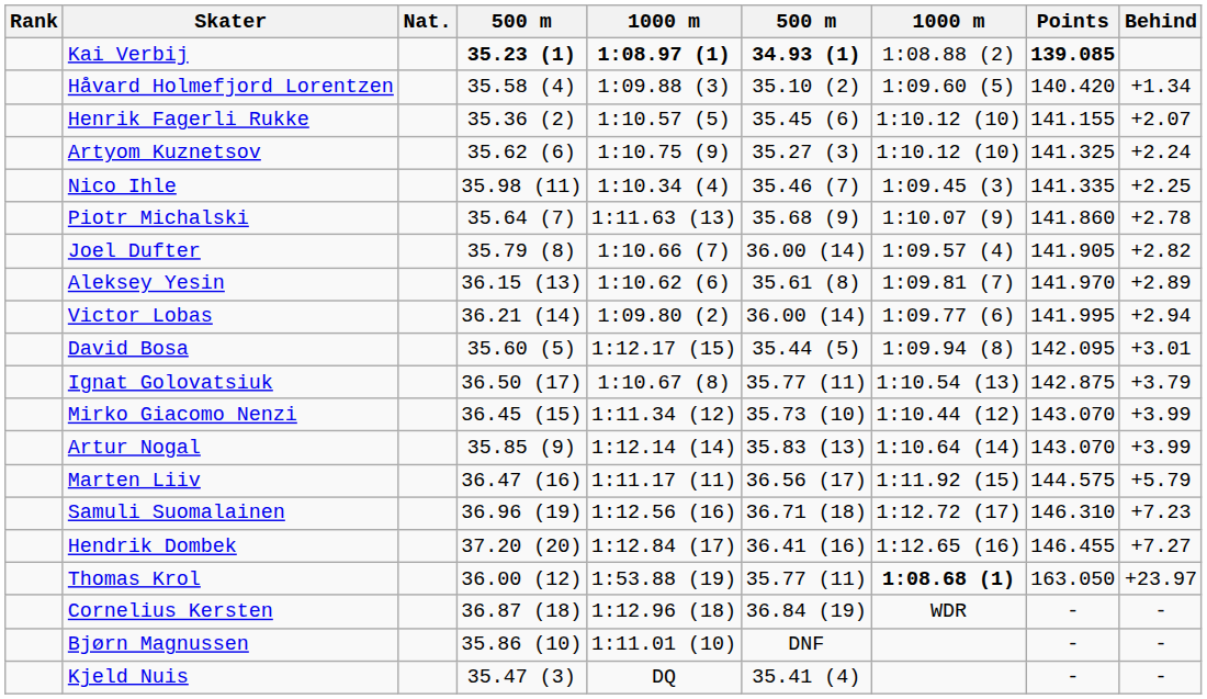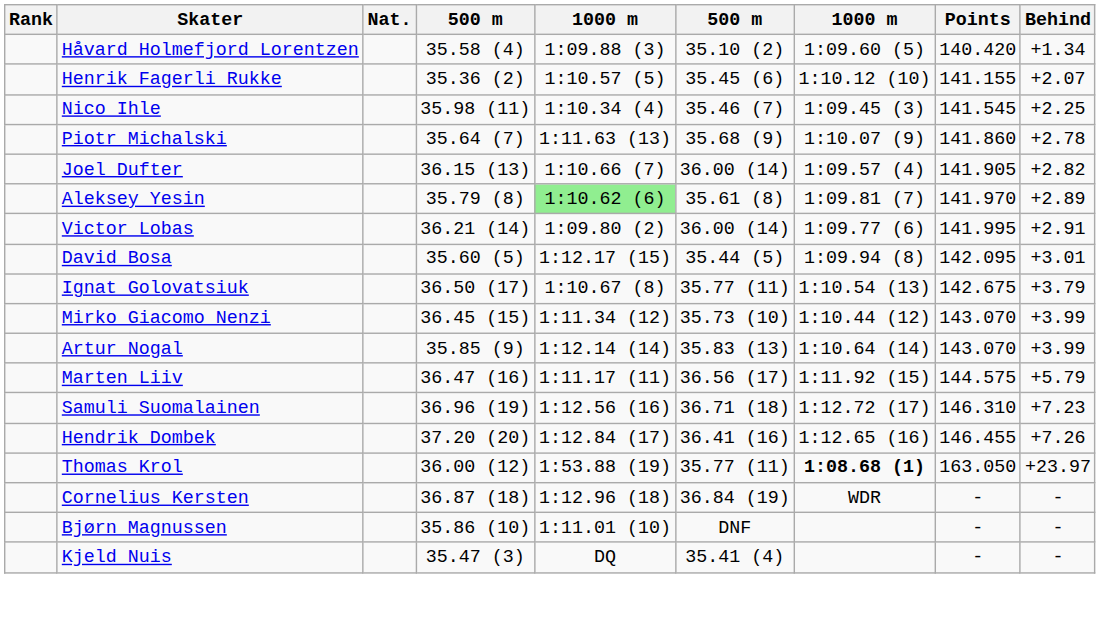- row: Kai Verbij | 35.23 (1) | 1:08.97 (1) | 34.93 (1) | 1:08.88 (2) | 139.085
- row: Artyom Kuznetsov | 35.62 (6) | 1:10.75 (9) | 35.27 (3) | 1:10.12 (10) | 141.325 | +2.24
Nico Ihle | Points: 141.335 -> 141.545
Joel Dufter | column 4: 35.79 (8) -> 36.15 (13)
Aleksey Yesin | column 4: 36.15 (13) -> 35.79 (8)
Aleksey Yesin | column 5: no background -> lightgreen background
Victor Lobas | Behind: +2.94 -> +2.91
Ignat Golovatsiuk | Points: 142.875 -> 142.675
Hendrik Dombek | Behind: +7.27 -> +7.26
